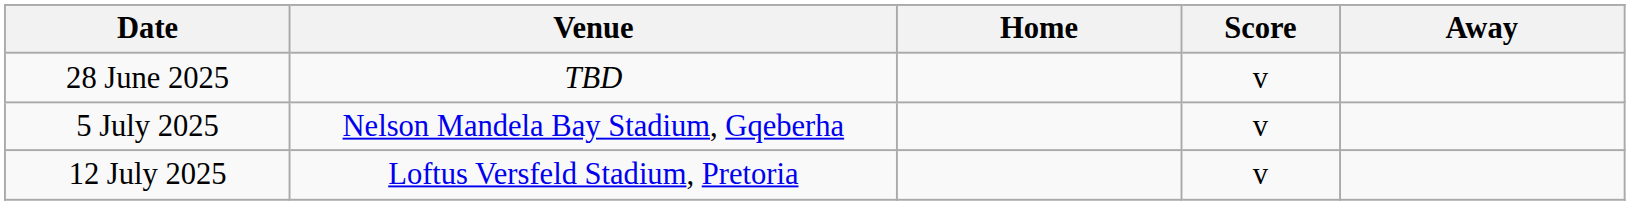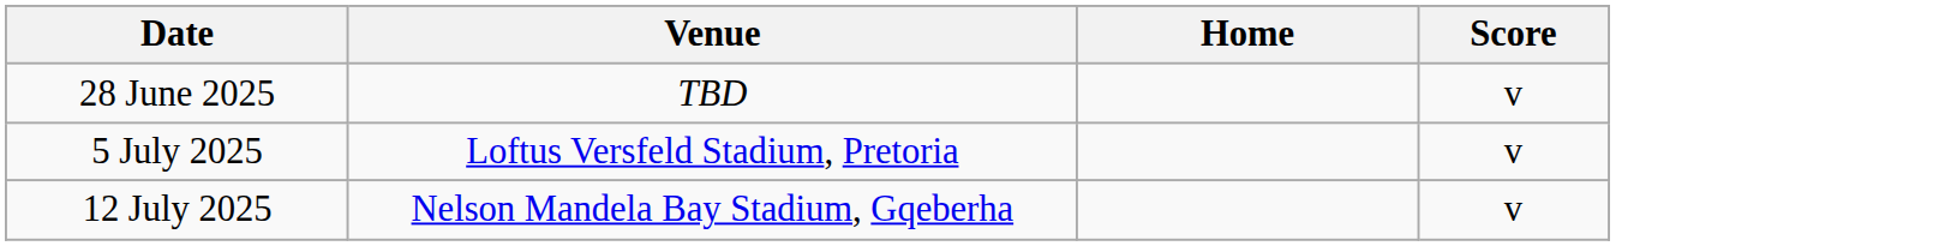- column: Away
5 July 2025 | Venue: Nelson Mandela Bay Stadium, Gqeberha -> Loftus Versfeld Stadium, Pretoria
12 July 2025 | Venue: Loftus Versfeld Stadium, Pretoria -> Nelson Mandela Bay Stadium, Gqeberha
